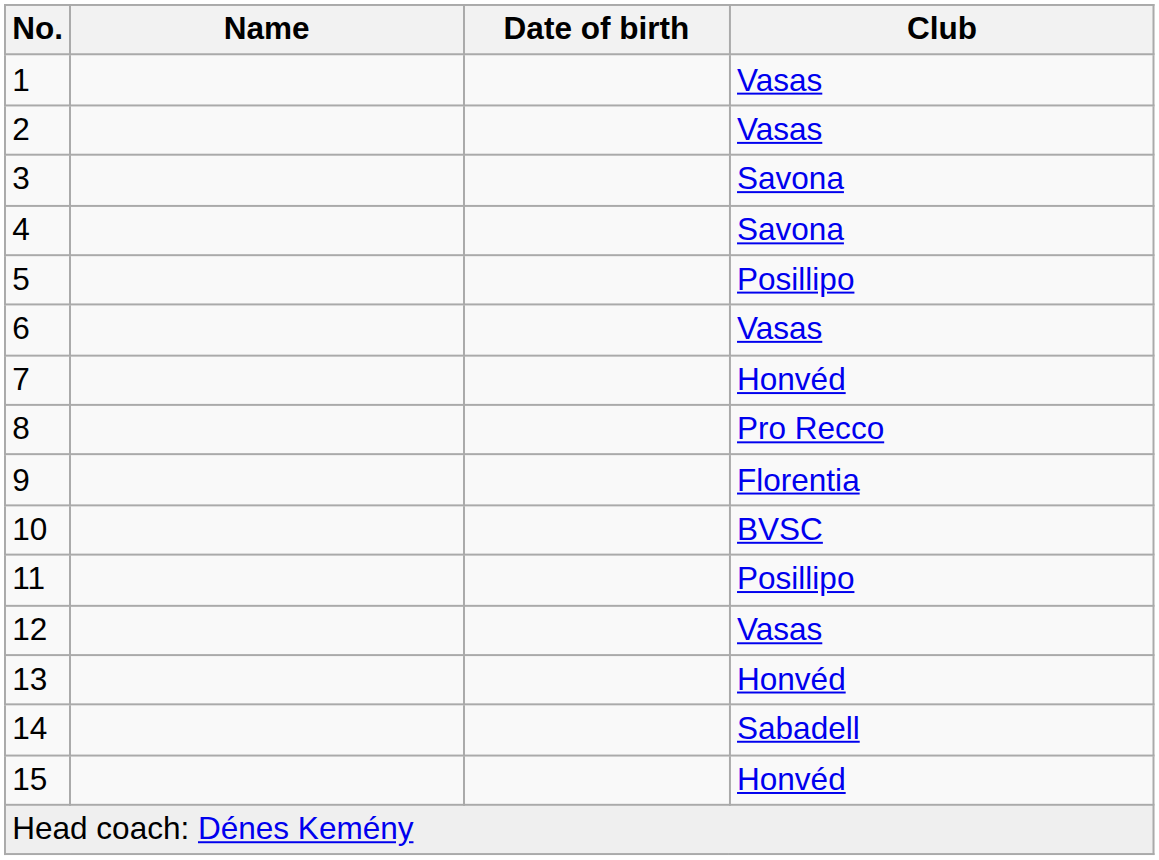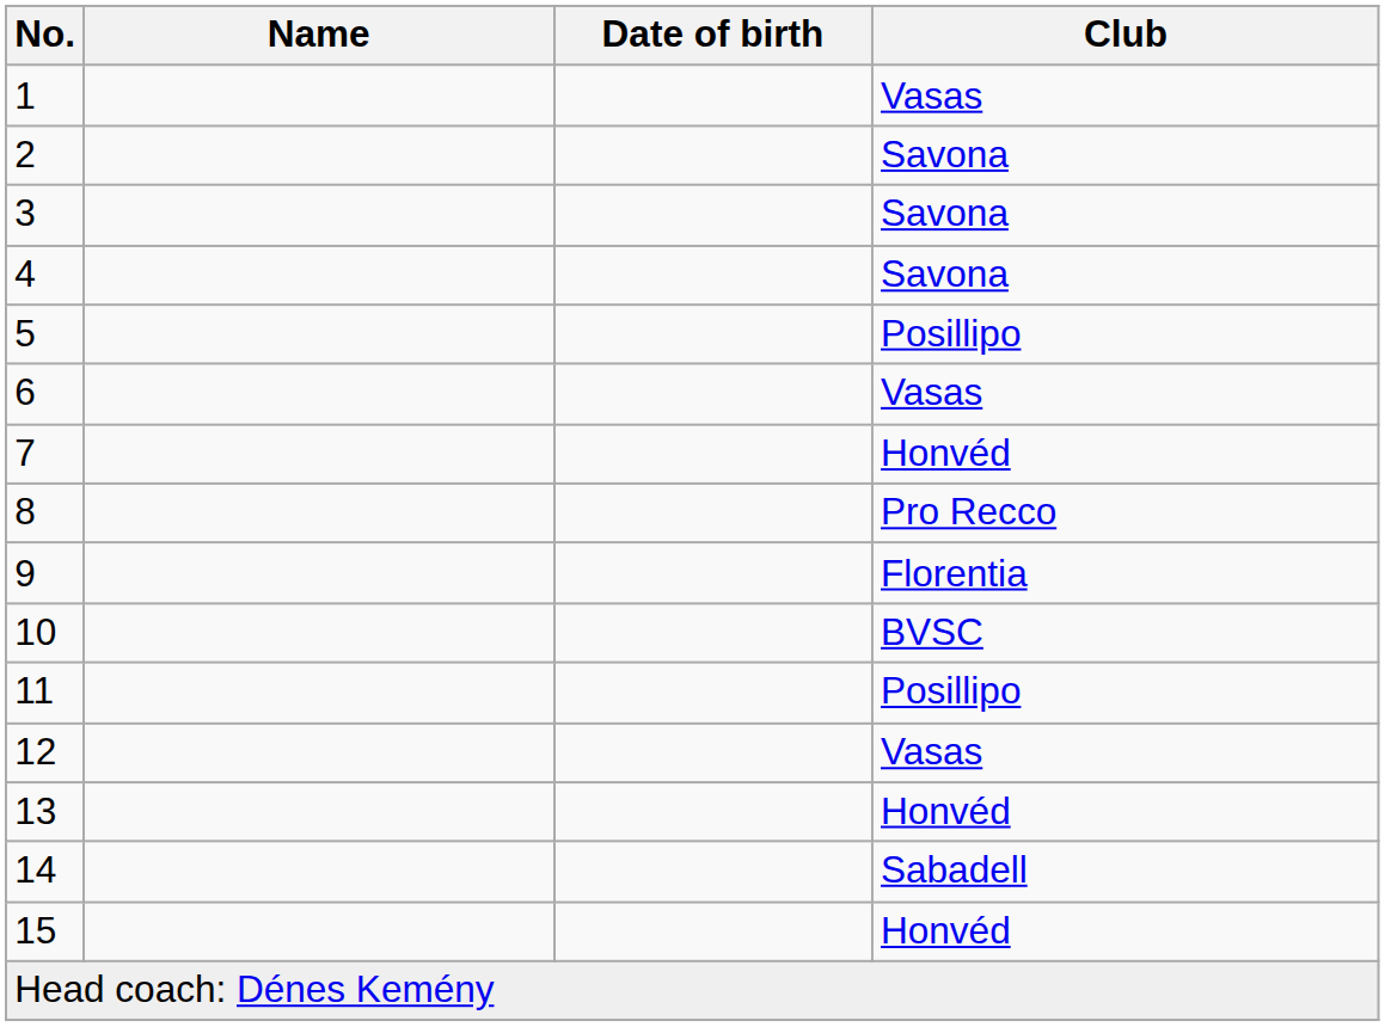2 | Club: Vasas -> Savona
